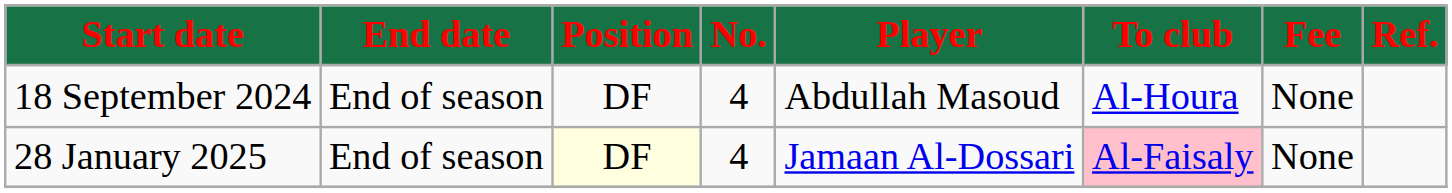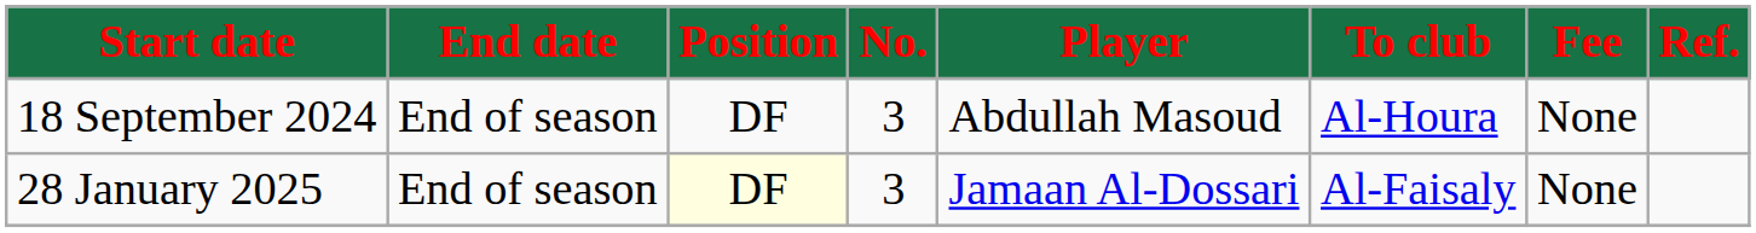18 September 2024 | No.: 4 -> 3
28 January 2025 | No.: 4 -> 3
28 January 2025 | To club: pink background -> no background
